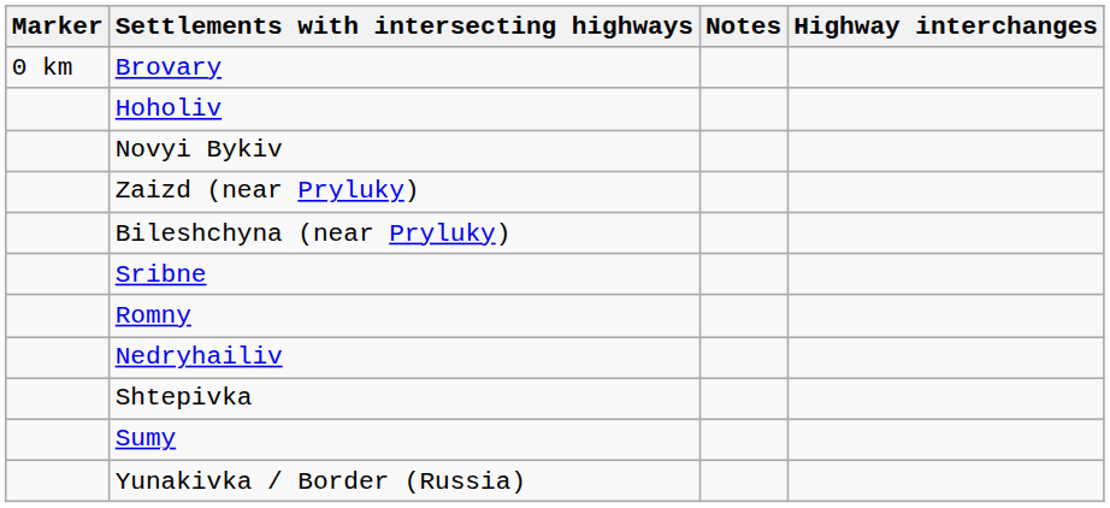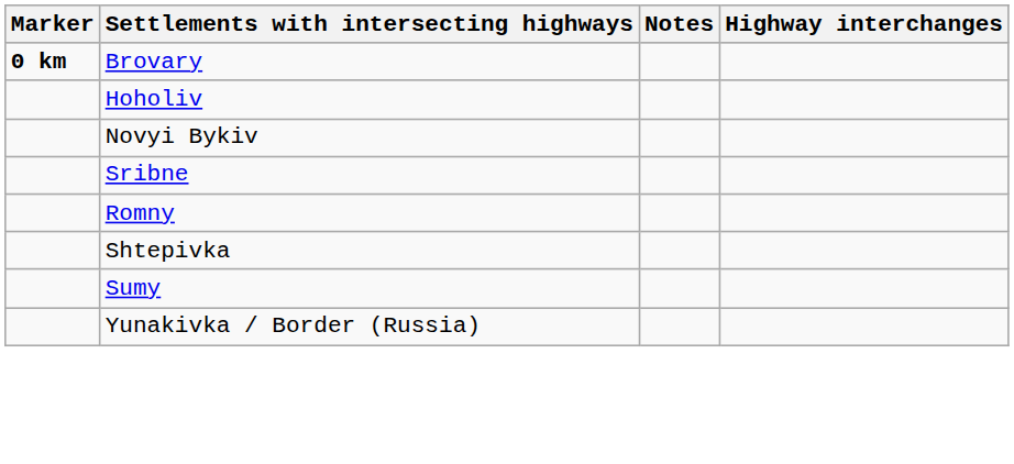Brovary | Marker: normal -> bold
- row: Zaizd (near Pryluky)
- row: Bileshchyna (near Pryluky)
- row: Nedryhailiv
